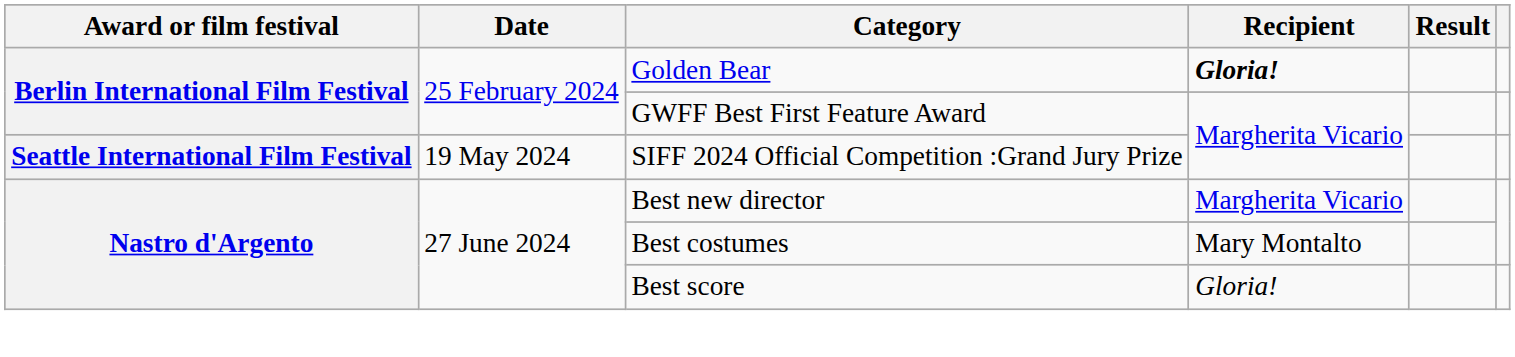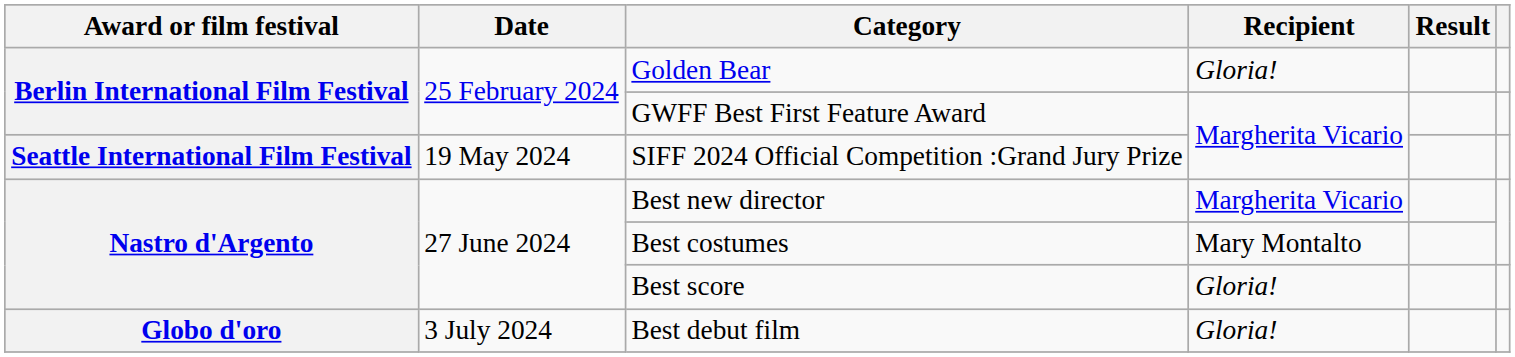Golden Bear | Recipient: bold -> normal
+ row: Globo d'oro | 3 July 2024 | Best debut film | Gloria!
